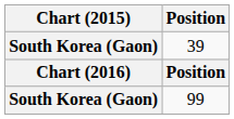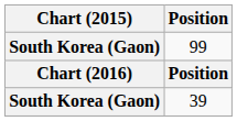rows swapped: 39 <-> 99
